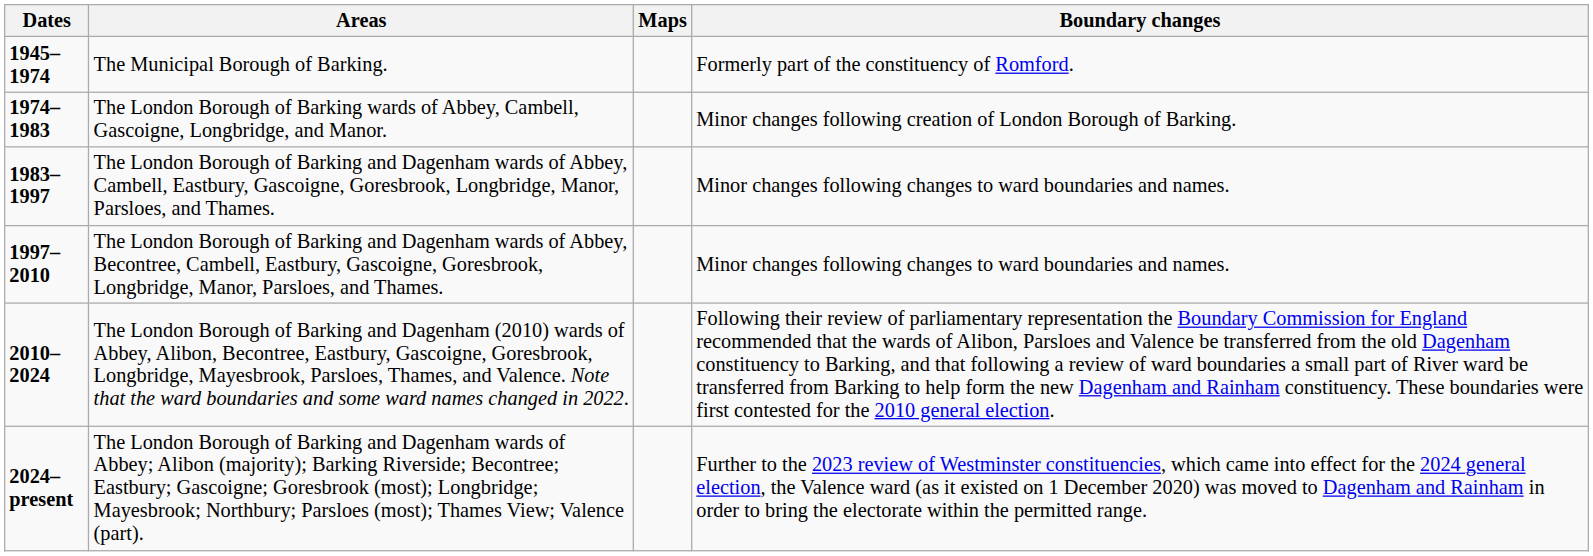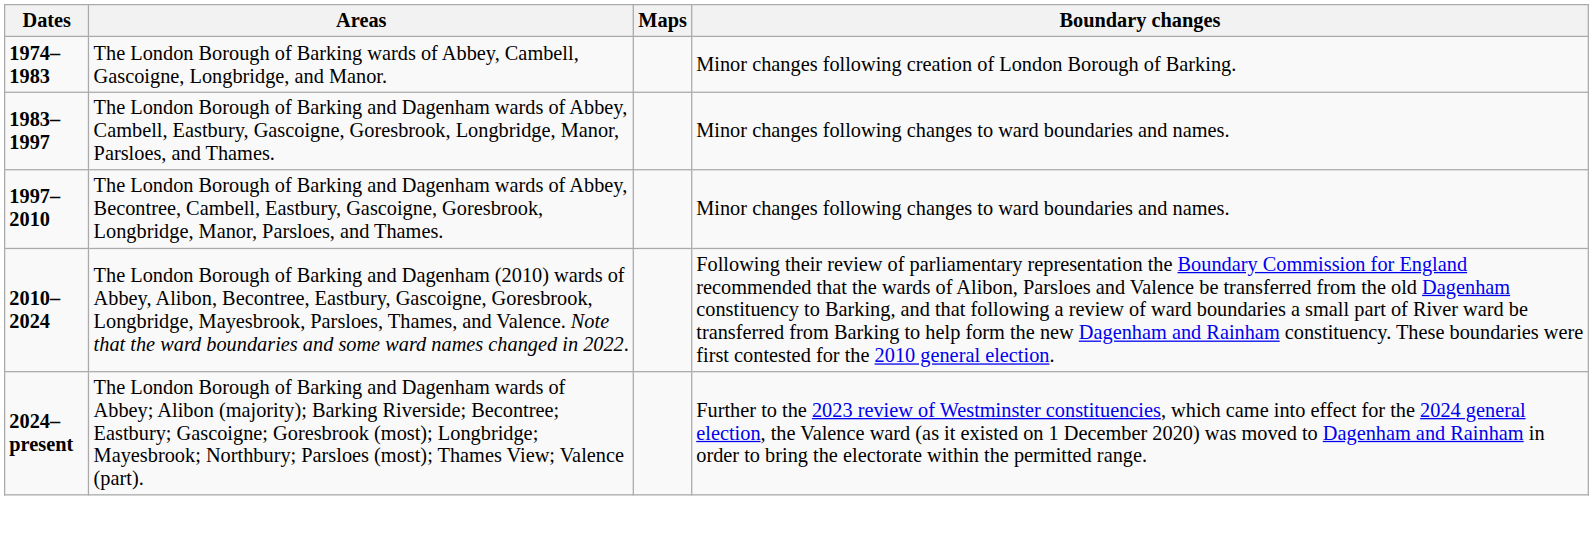- row: 1945–1974 | The Municipal Borough of Barking. | Formerly part of the constituency of Romford.
